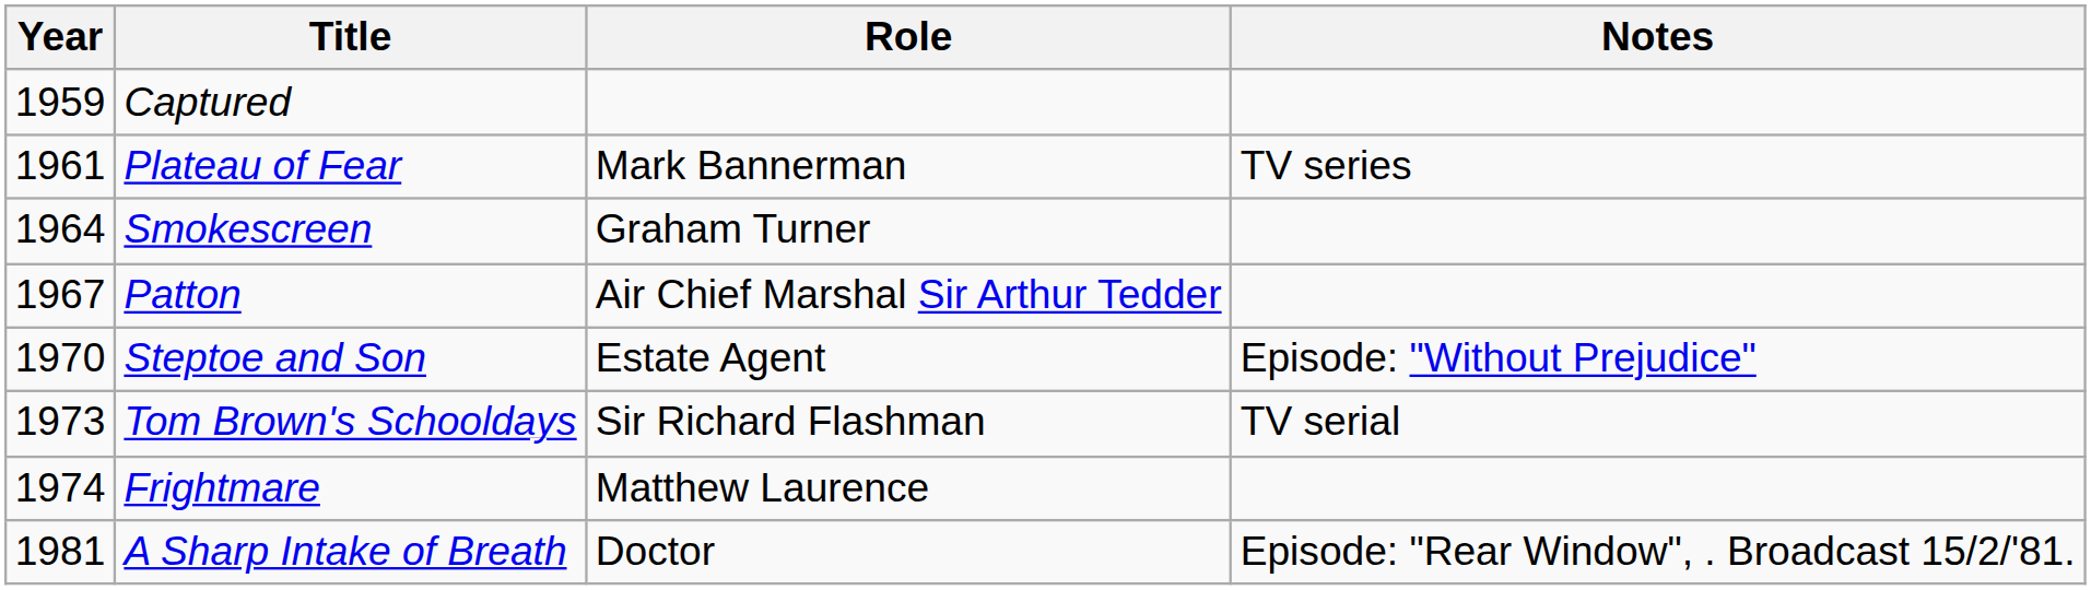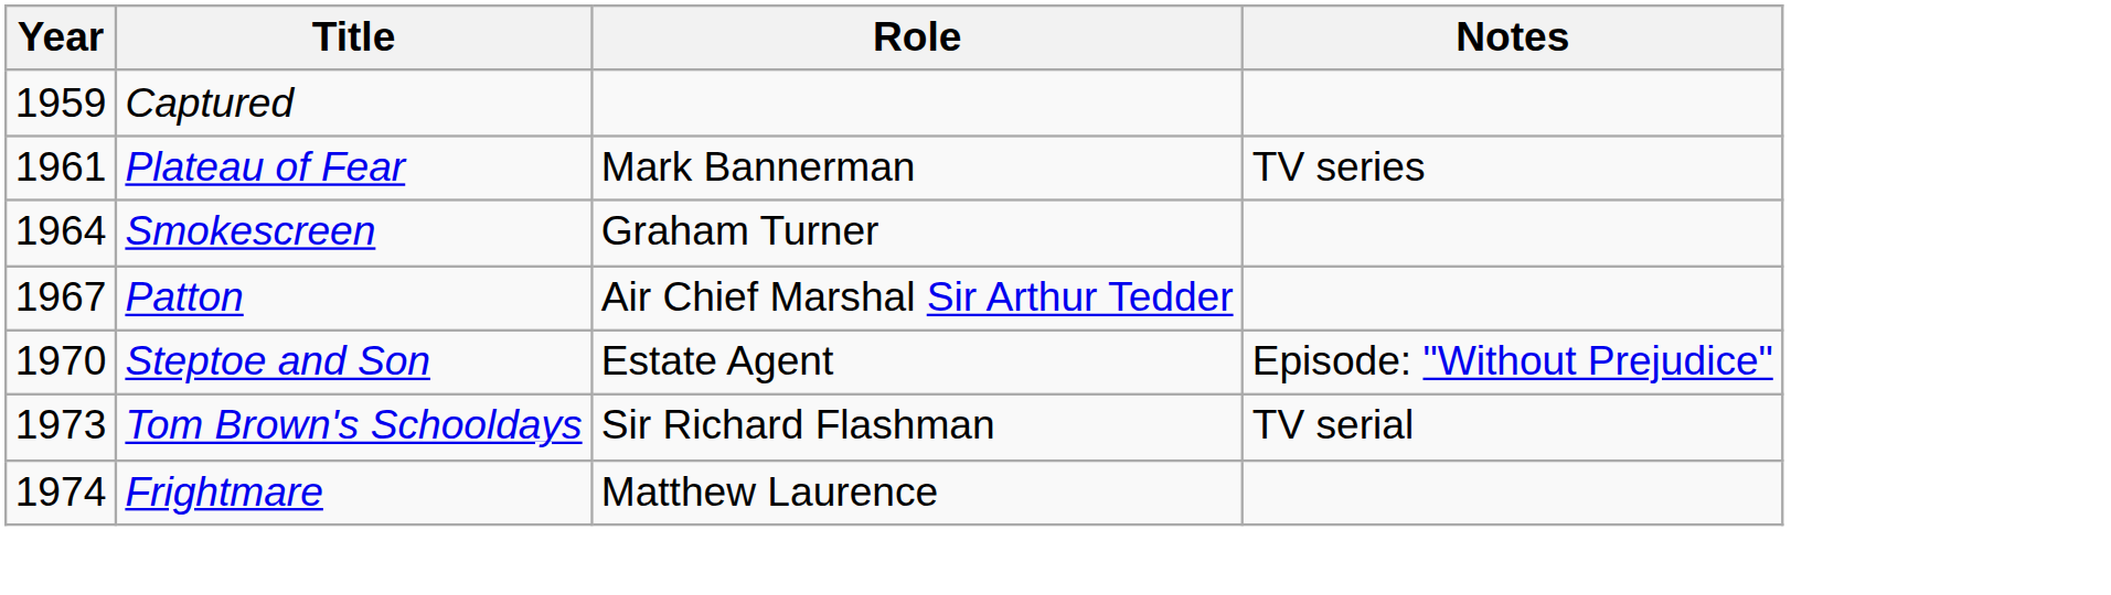- row: 1981 | A Sharp Intake of Breath | Doctor | Episode: "Rear Window", . Broadcast 15/2/'81.
